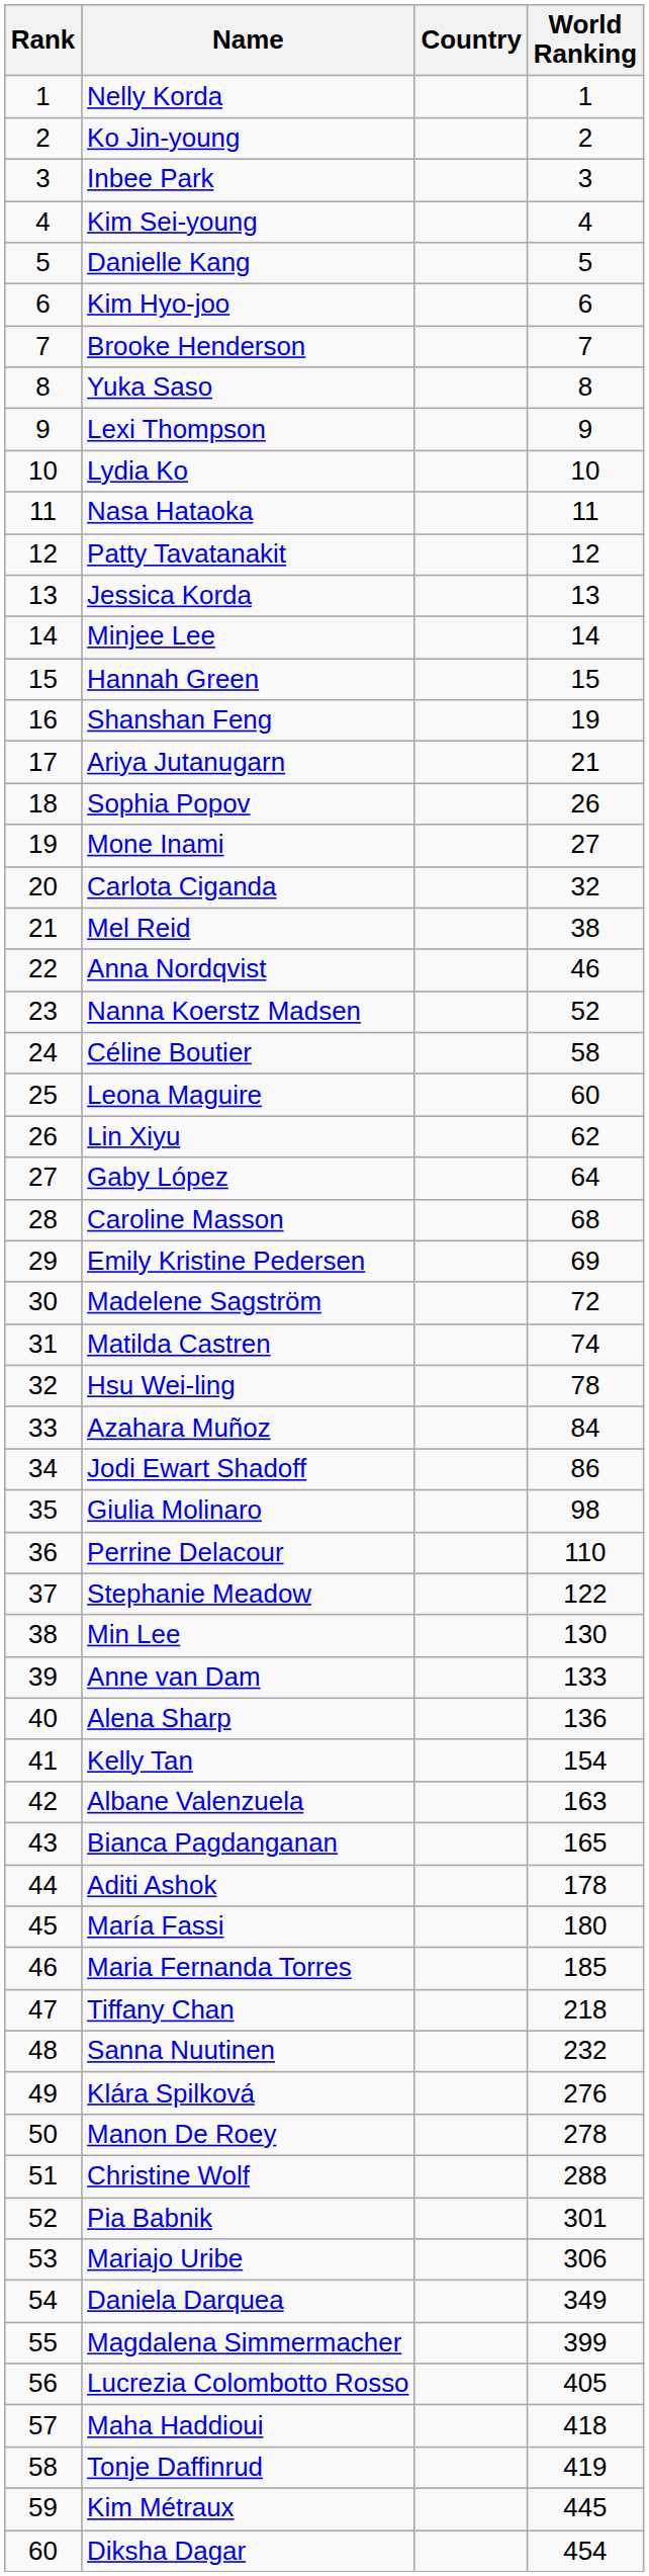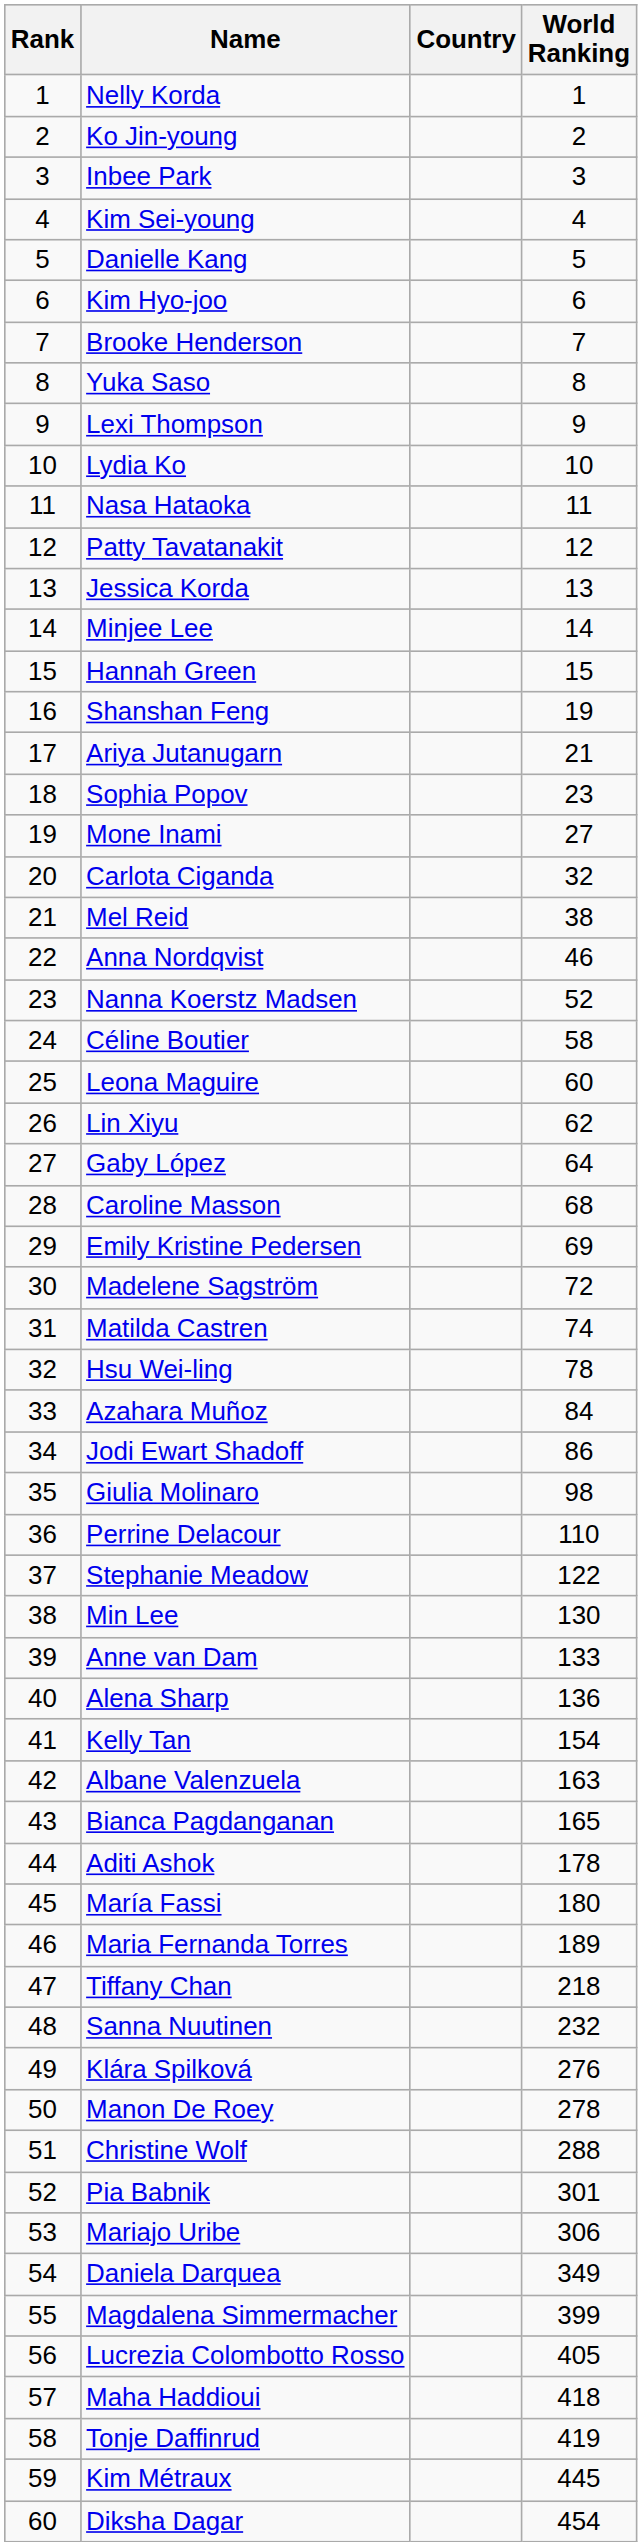Sophia Popov | World Ranking: 26 -> 23
Maria Fernanda Torres | World Ranking: 185 -> 189
